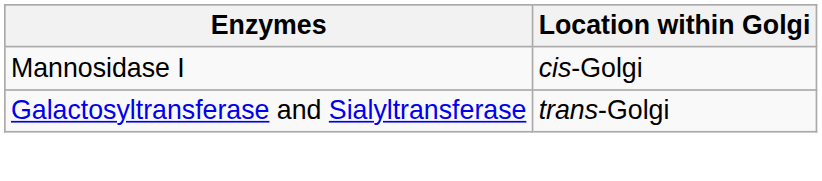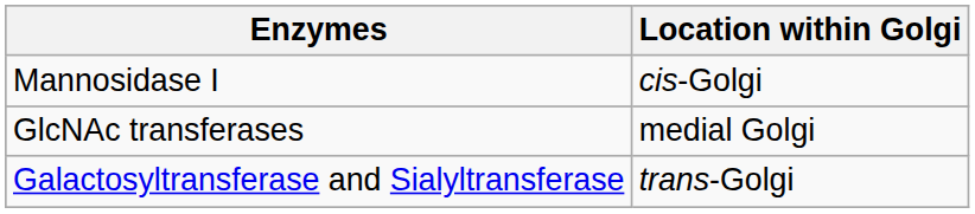+ row: GlcNAc transferases | medial Golgi
